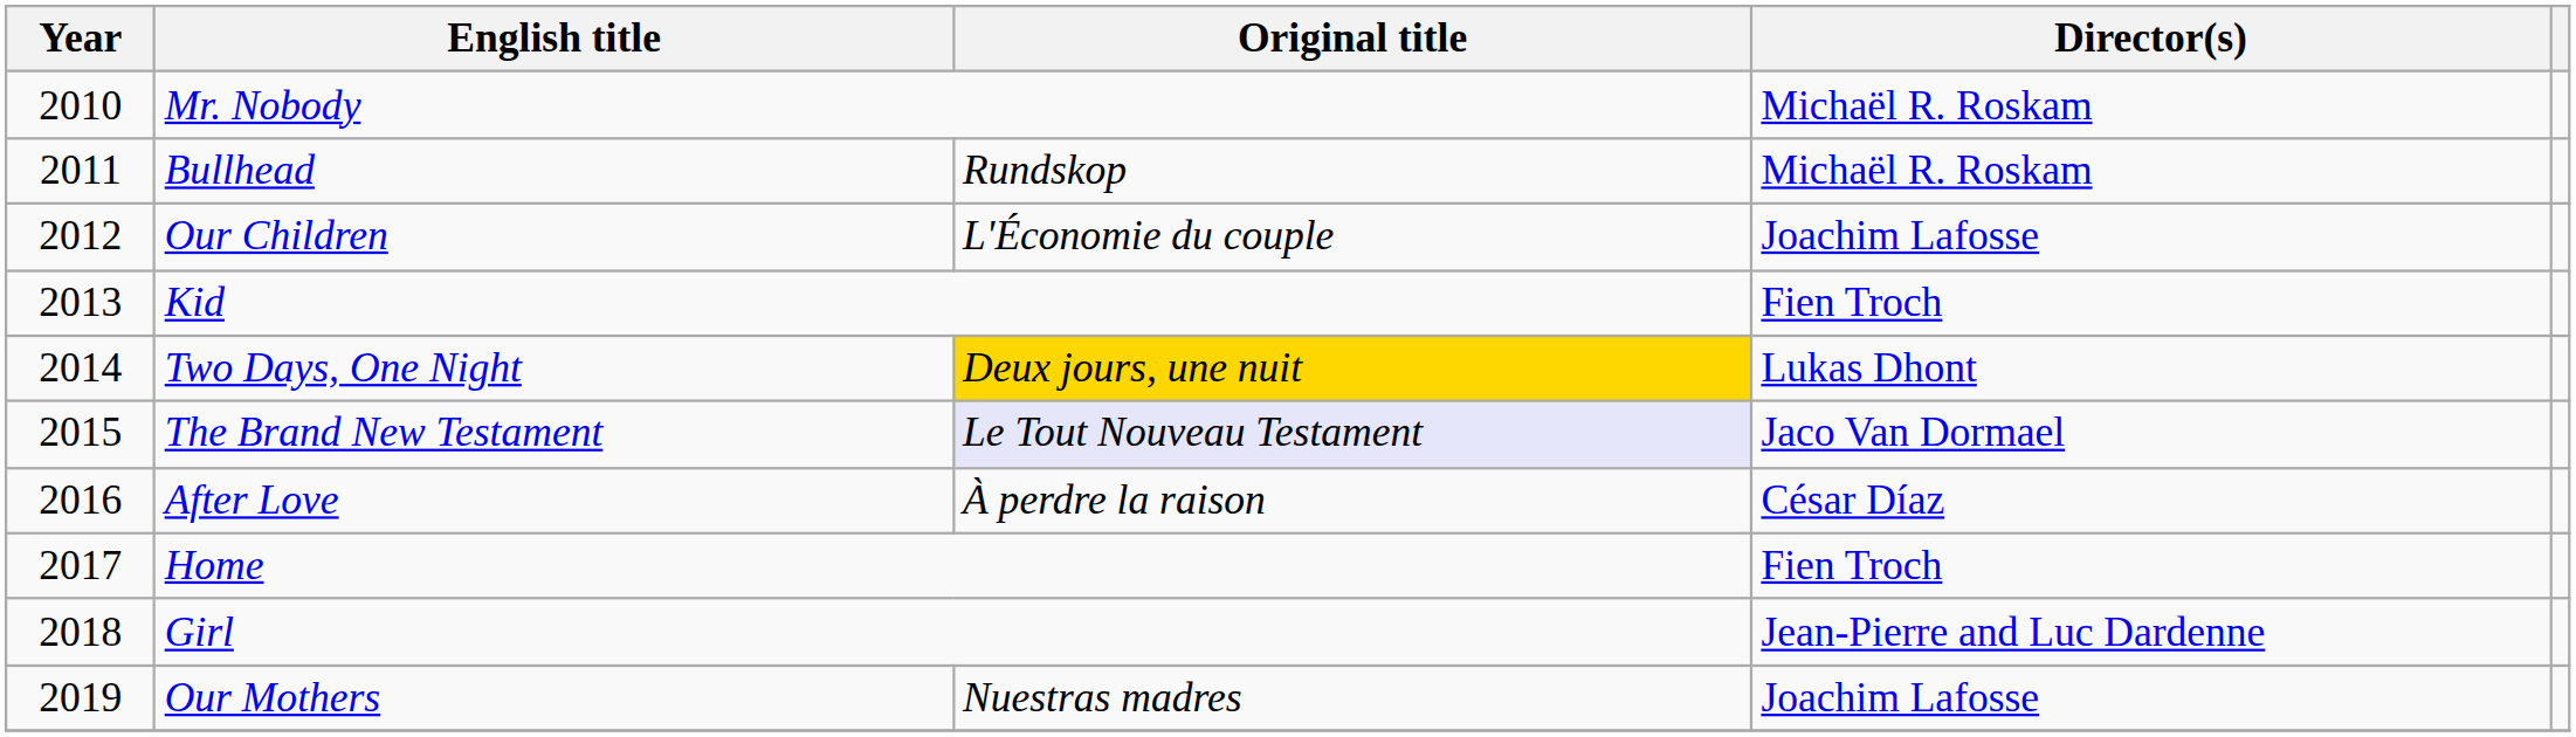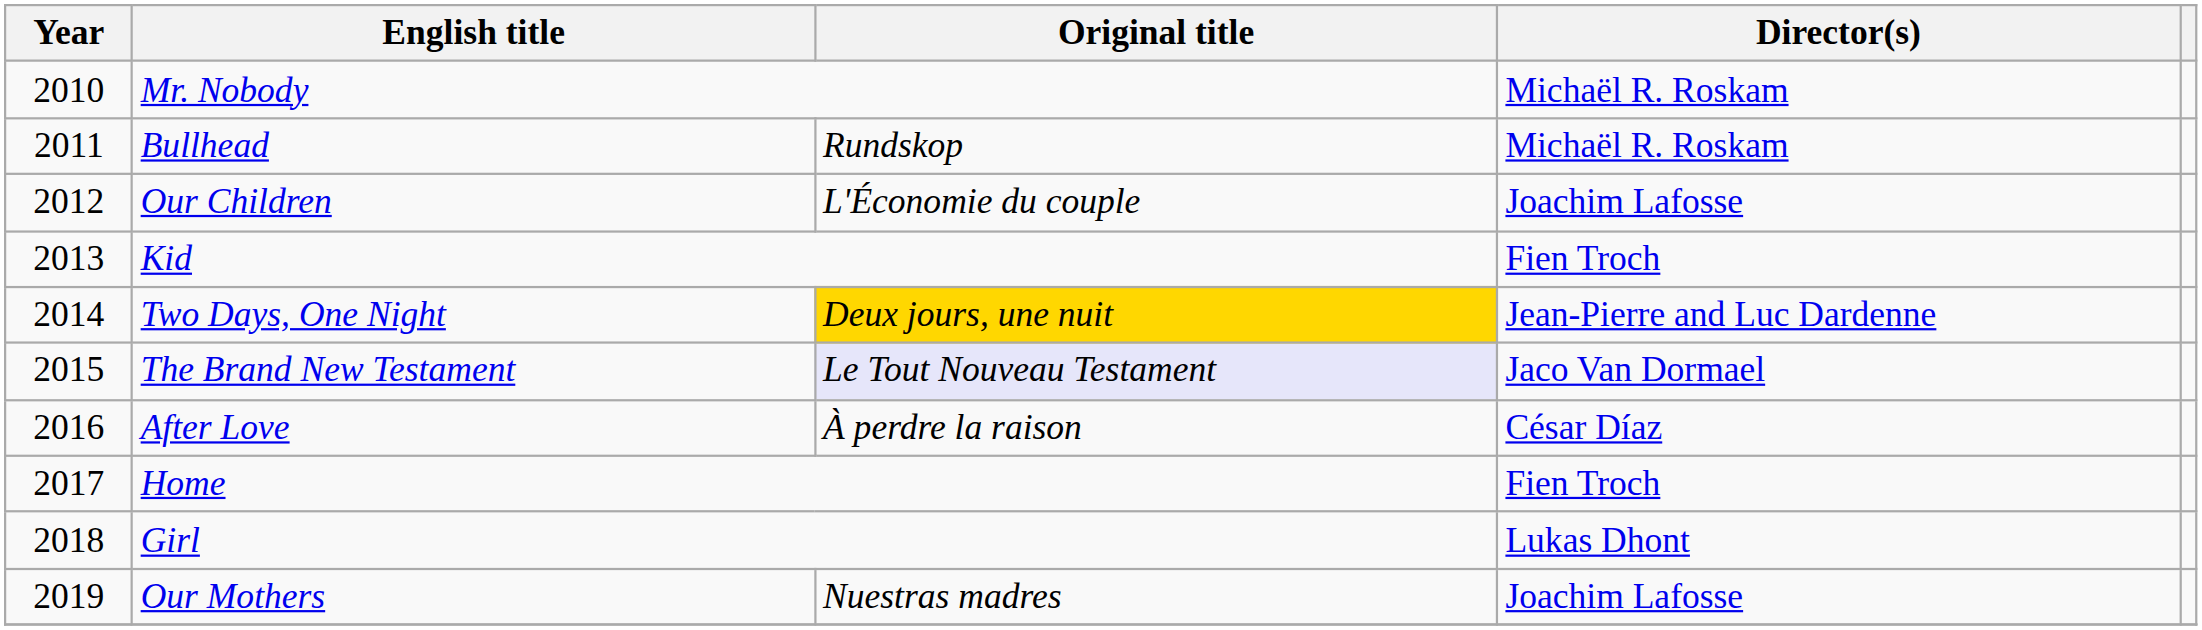Two Days, One Night | Director(s): Lukas Dhont -> Jean-Pierre and Luc Dardenne
Girl | Director(s): Jean-Pierre and Luc Dardenne -> Lukas Dhont
